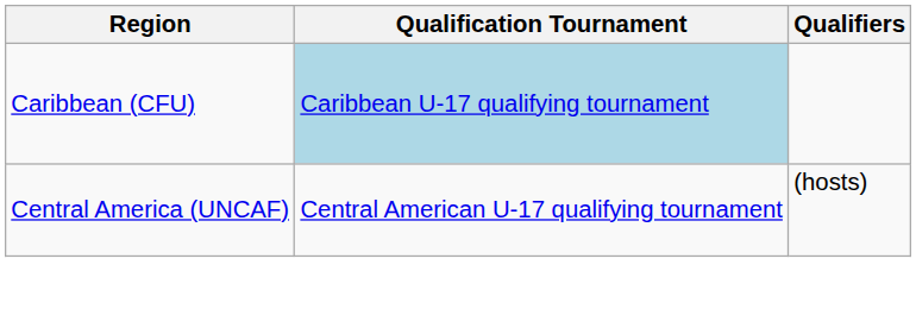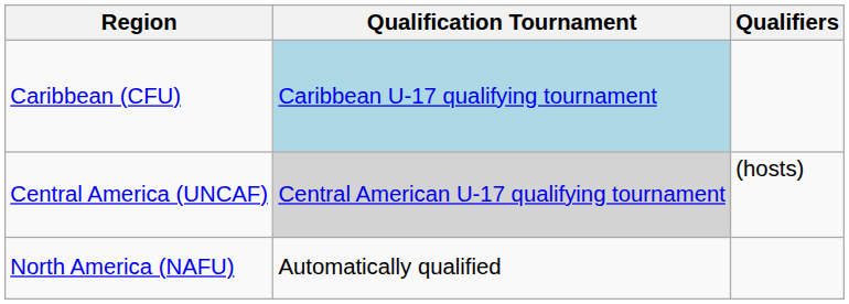Central America (UNCAF) | Qualification Tournament: no background -> lightgrey background
+ row: North America (NAFU) | Automatically qualified
